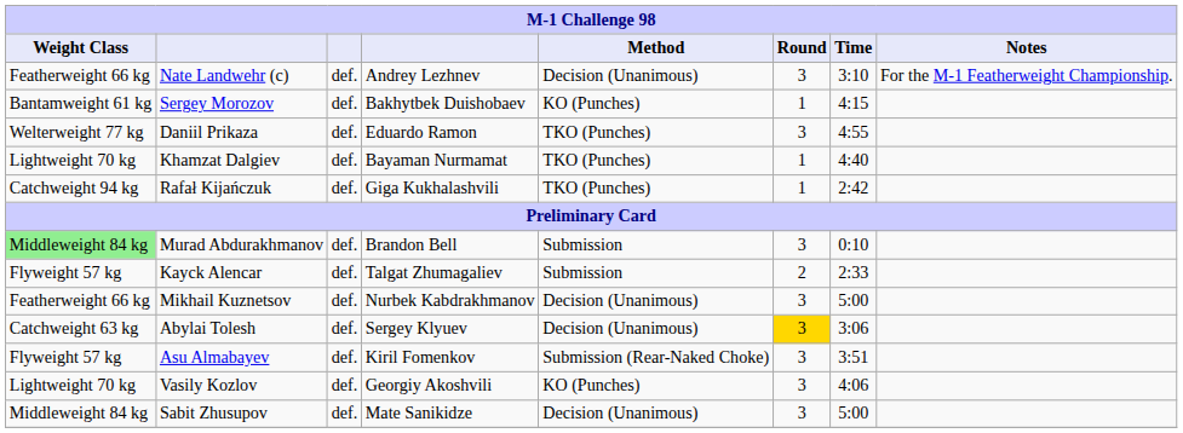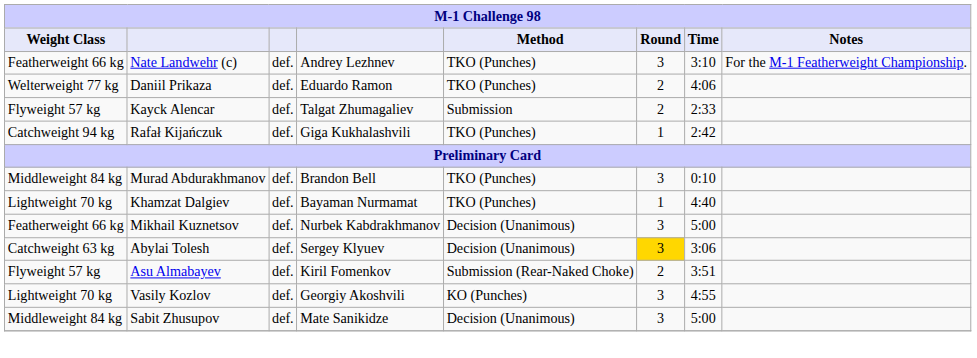Nate Landwehr (c) | Method: Decision (Unanimous) -> TKO (Punches)
- row: Bantamweight 61 kg | Sergey Morozov | def. | Bakhytbek Duishobaev | KO (Punches) | 1 | 4:15
Daniil Prikaza | Round: 3 -> 2
Daniil Prikaza | Time: 4:55 -> 4:06
rows swapped: Kayck Alencar <-> Khamzat Dalgiev
Murad Abdurakhmanov | Weight Class: lightgreen background -> no background
Murad Abdurakhmanov | Method: Submission -> TKO (Punches)
Asu Almabayev | Round: 3 -> 2
Vasily Kozlov | Time: 4:06 -> 4:55
